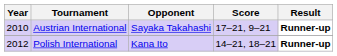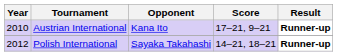Austrian International | Opponent: Sayaka Takahashi -> Kana Ito
Polish International | Opponent: Kana Ito -> Sayaka Takahashi
